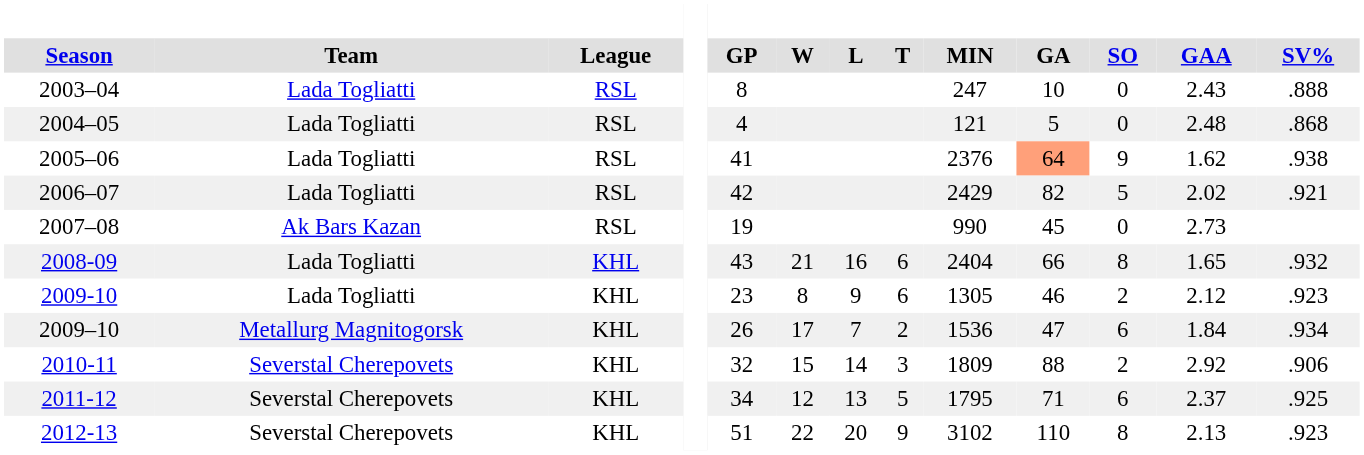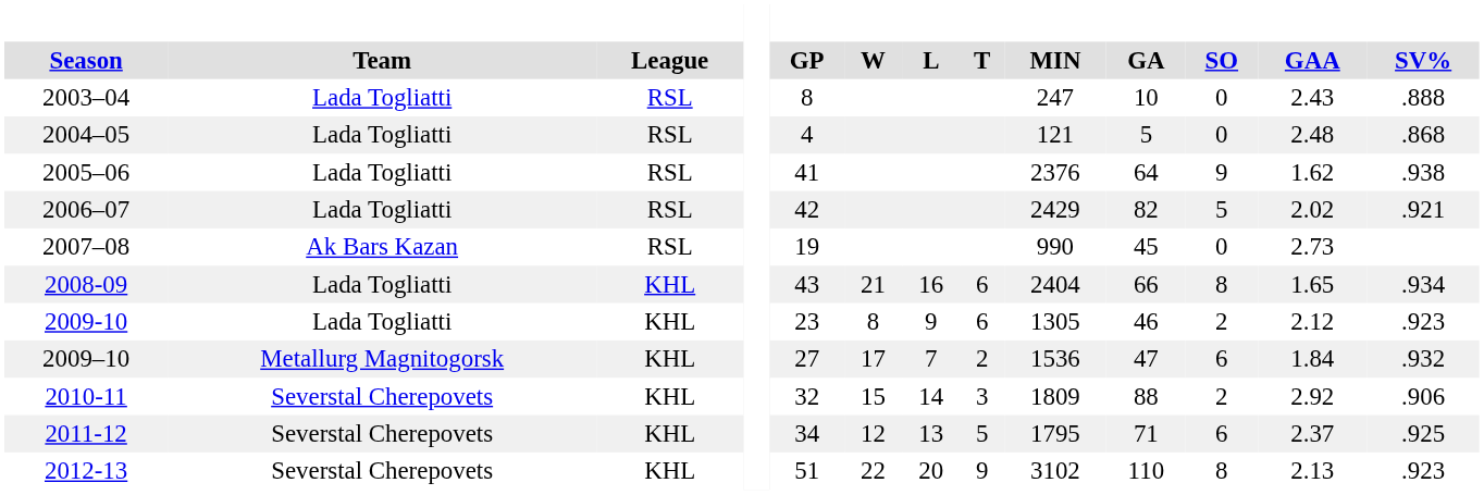2005–06 | GA: lightsalmon background -> no background
2008-09 | SV%: .932 -> .934
2009–10 | GP: 26 -> 27
2009–10 | SV%: .934 -> .932
